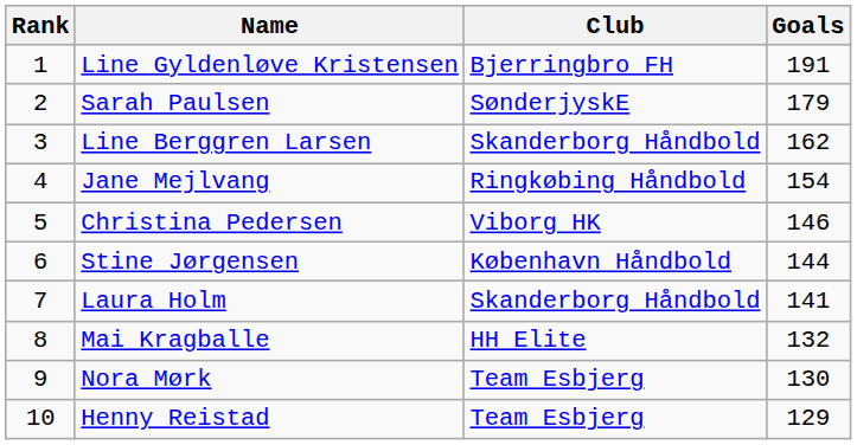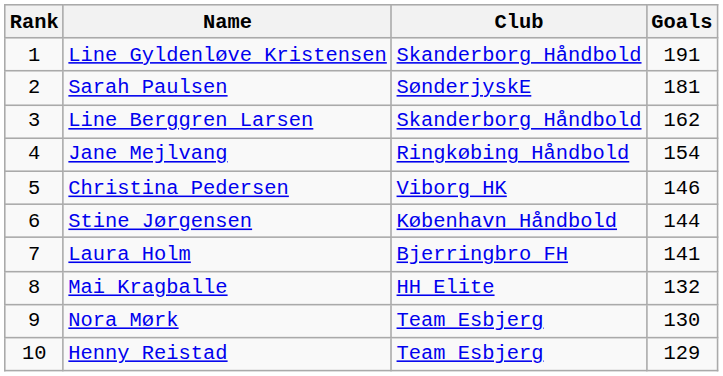Line Gyldenløve Kristensen | Club: Bjerringbro FH -> Skanderborg Håndbold
Sarah Paulsen | Goals: 179 -> 181
Laura Holm | Club: Skanderborg Håndbold -> Bjerringbro FH
